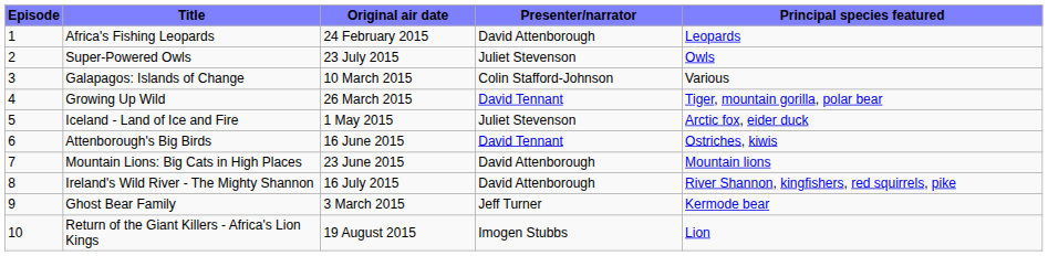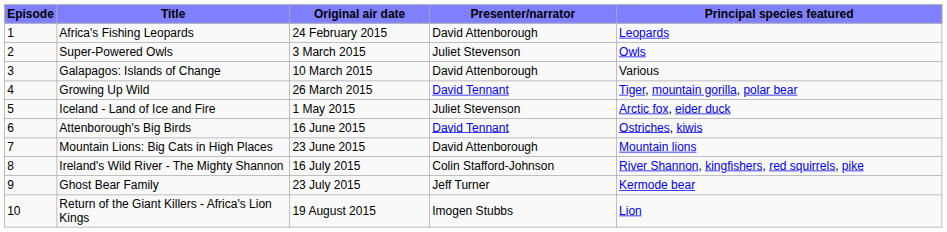Super-Powered Owls | Original air date: 23 July 2015 -> 3 March 2015
Galapagos: Islands of Change | Presenter/narrator: Colin Stafford-Johnson -> David Attenborough
Ireland's Wild River - The Mighty Shannon | Presenter/narrator: David Attenborough -> Colin Stafford-Johnson
Ghost Bear Family | Original air date: 3 March 2015 -> 23 July 2015
